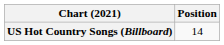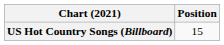US Hot Country Songs (Billboard) | Position: 14 -> 15
